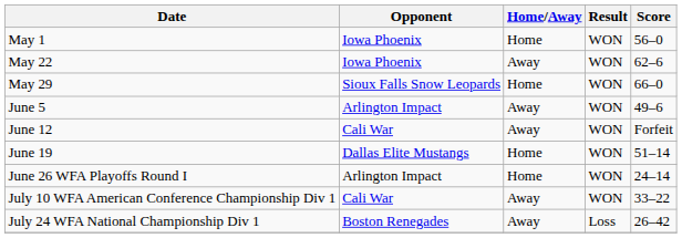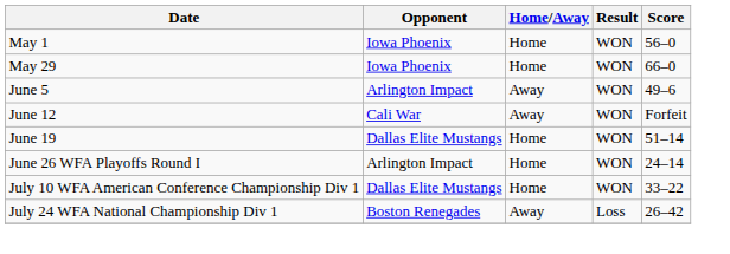- row: May 22 | Iowa Phoenix | Away | WON | 62–6
May 29 | Opponent: Sioux Falls Snow Leopards -> Iowa Phoenix
July 10 WFA American Conference Championship Div 1 | Opponent: Cali War -> Dallas Elite Mustangs
July 10 WFA American Conference Championship Div 1 | Home/Away: Away -> Home
